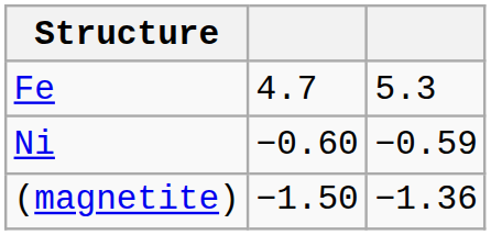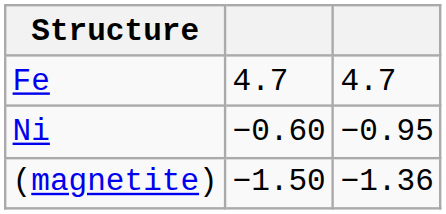Fe | column 3: 5.3 -> 4.7
Ni | column 3: −0.59 -> −0.95
